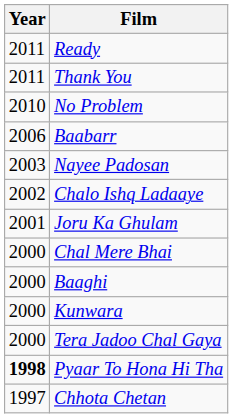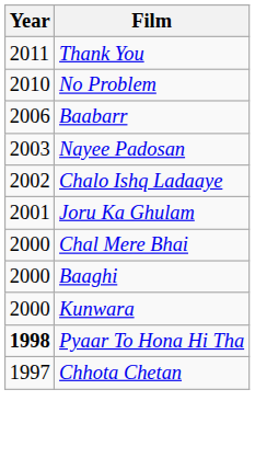- row: 2011 | Ready
- row: 2000 | Tera Jadoo Chal Gaya
